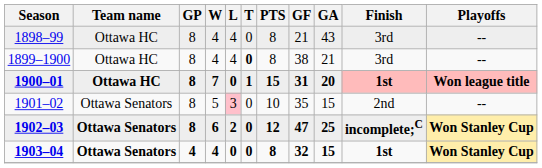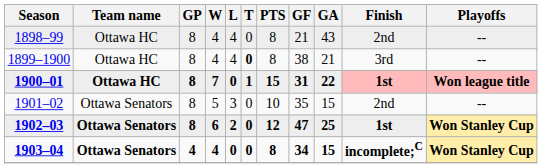1898–99 | Finish: 3rd -> 2nd
1900–01 | GA: 20 -> 22
1901–02 | L: pink background -> no background
1902–03 | Finish: incomplete;C -> 1st
1903–04 | GF: 32 -> 34
1903–04 | Finish: 1st -> incomplete;C
